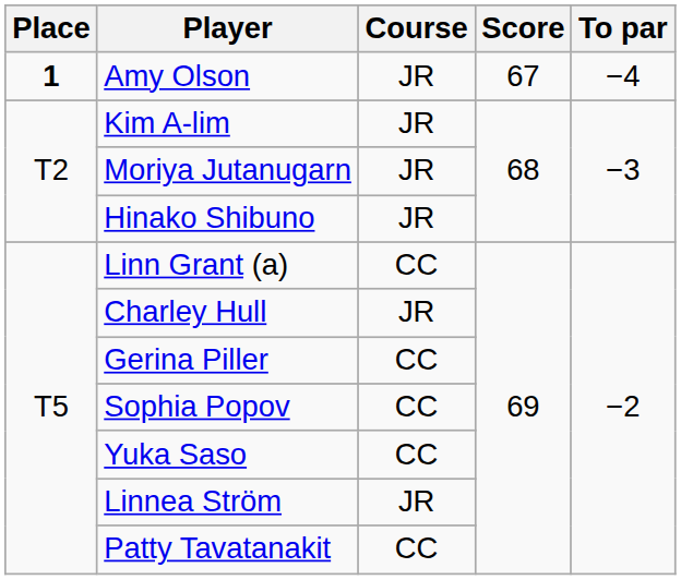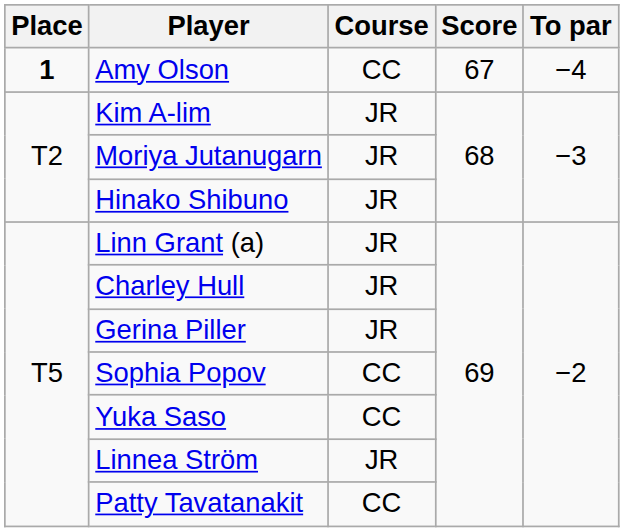Amy Olson | Course: JR -> CC
Linn Grant (a) | Course: CC -> JR
Gerina Piller | Course: CC -> JR
